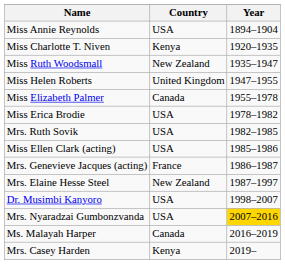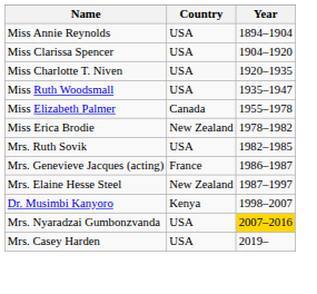+ row: Miss Clarissa Spencer | USA | 1904–1920
Miss Charlotte T. Niven | Country: Kenya -> USA
Miss Ruth Woodsmall | Country: New Zealand -> USA
- row: Miss Helen Roberts | United Kingdom | 1947–1955
Miss Erica Brodie | Country: USA -> New Zealand
- row: Miss Ellen Clark (acting) | USA | 1985–1986
Dr. Musimbi Kanyoro | Country: USA -> Kenya
- row: Ms. Malayah Harper | Canada | 2016–2019
Mrs. Casey Harden | Country: Kenya -> USA
